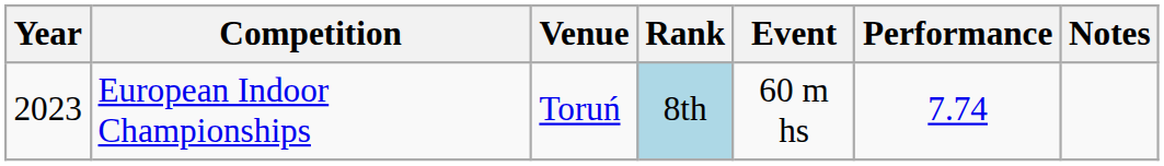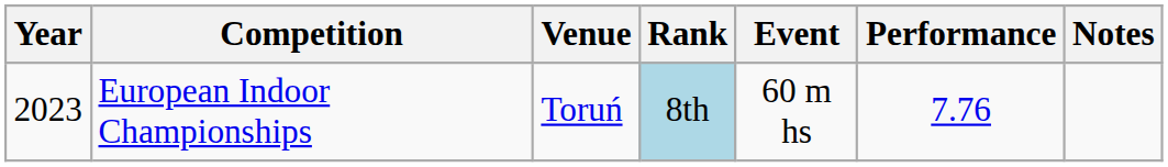European Indoor Championships | Performance: 7.74 -> 7.76
